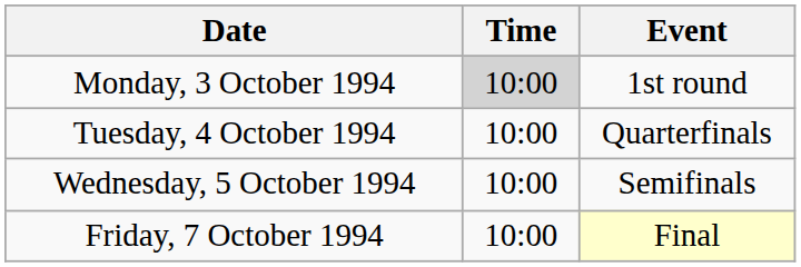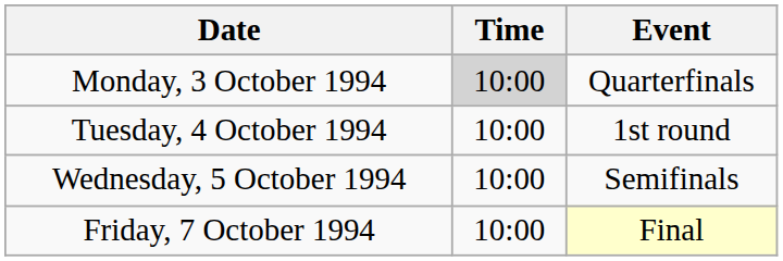Monday, 3 October 1994 | Event: 1st round -> Quarterfinals
Tuesday, 4 October 1994 | Event: Quarterfinals -> 1st round
